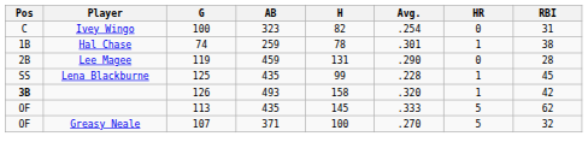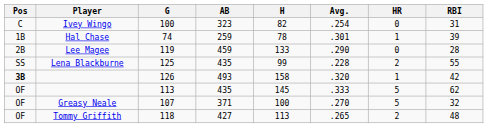74 | RBI: 38 -> 39
119 | H: 131 -> 133
125 | HR: 1 -> 2
125 | RBI: 45 -> 55
+ row: OF | Tommy Griffith | 118 | 427 | 113 | .265 | 2 | 48
